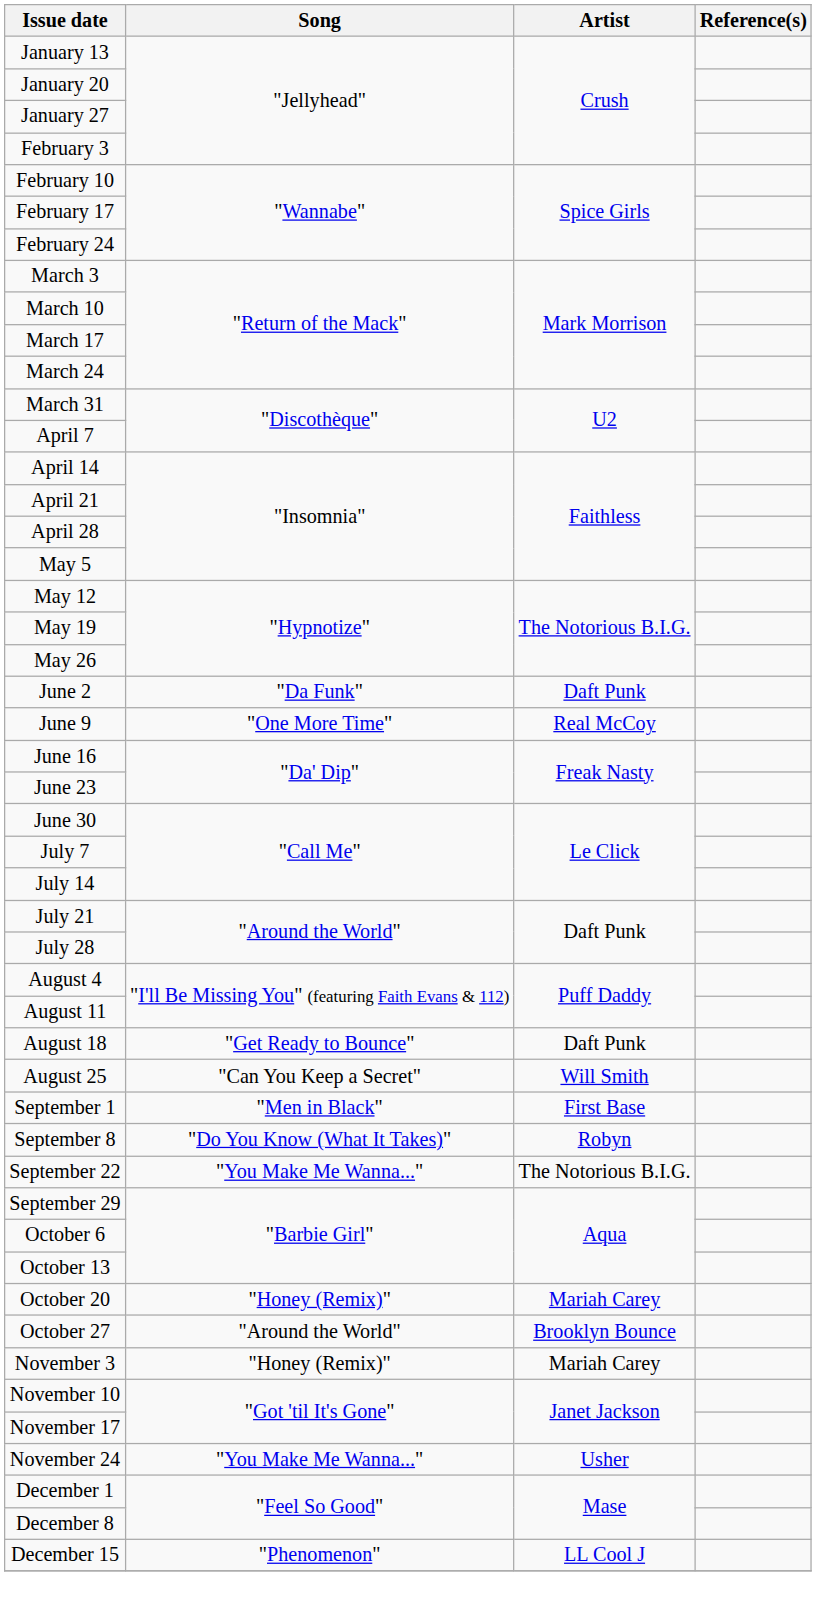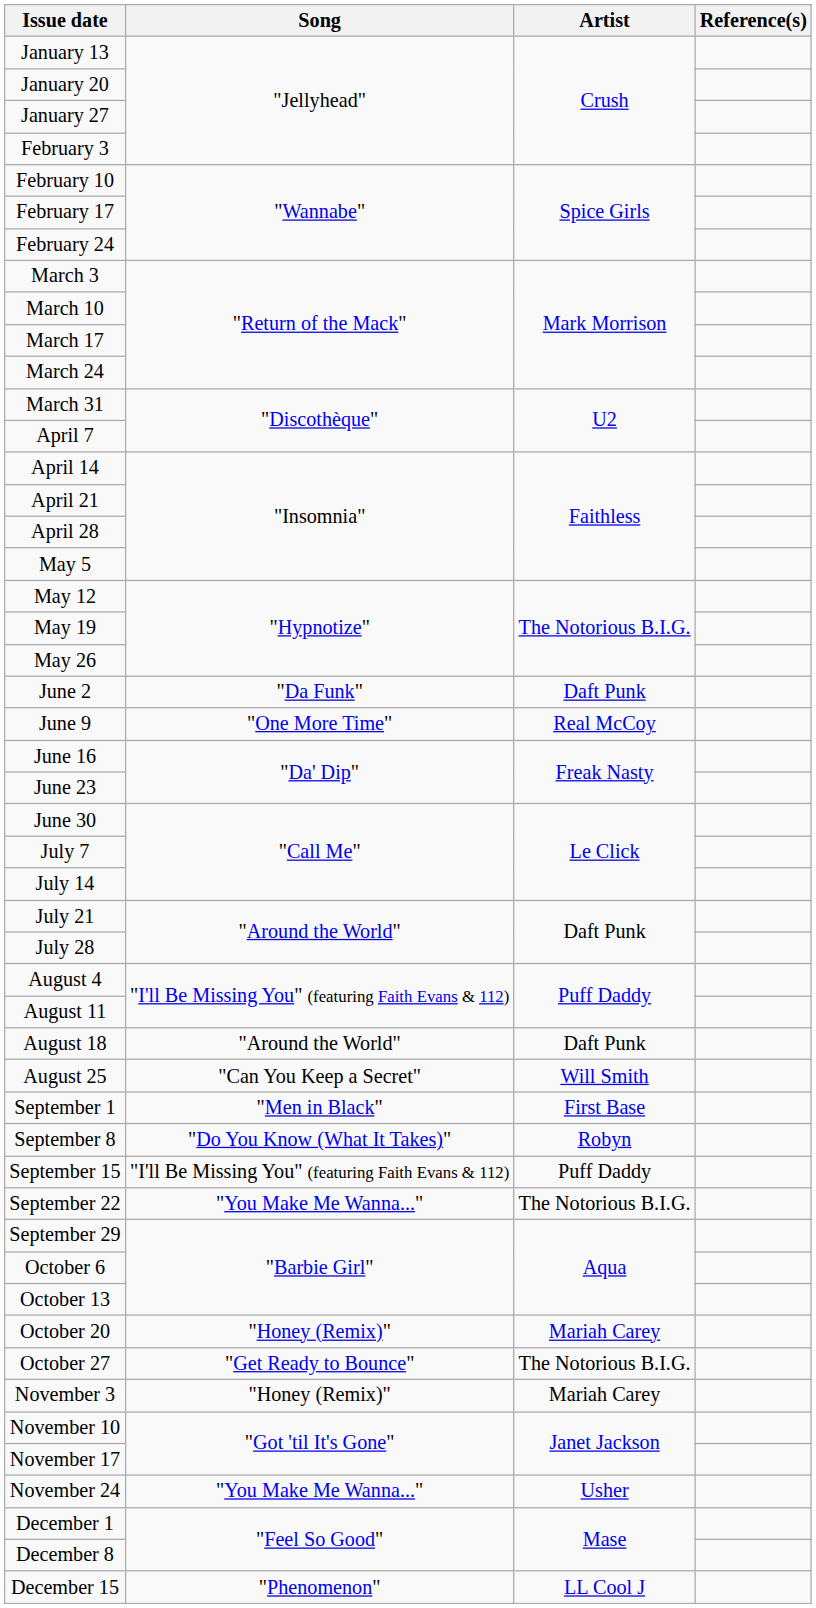August 18 | Song: "Get Ready to Bounce" -> "Around the World"
+ row: September 15 | "I'll Be Missing You" (featuring Faith Evans & 112) | Puff Daddy
October 27 | Song: "Around the World" -> "Get Ready to Bounce"
October 27 | Artist: Brooklyn Bounce -> The Notorious B.I.G.
